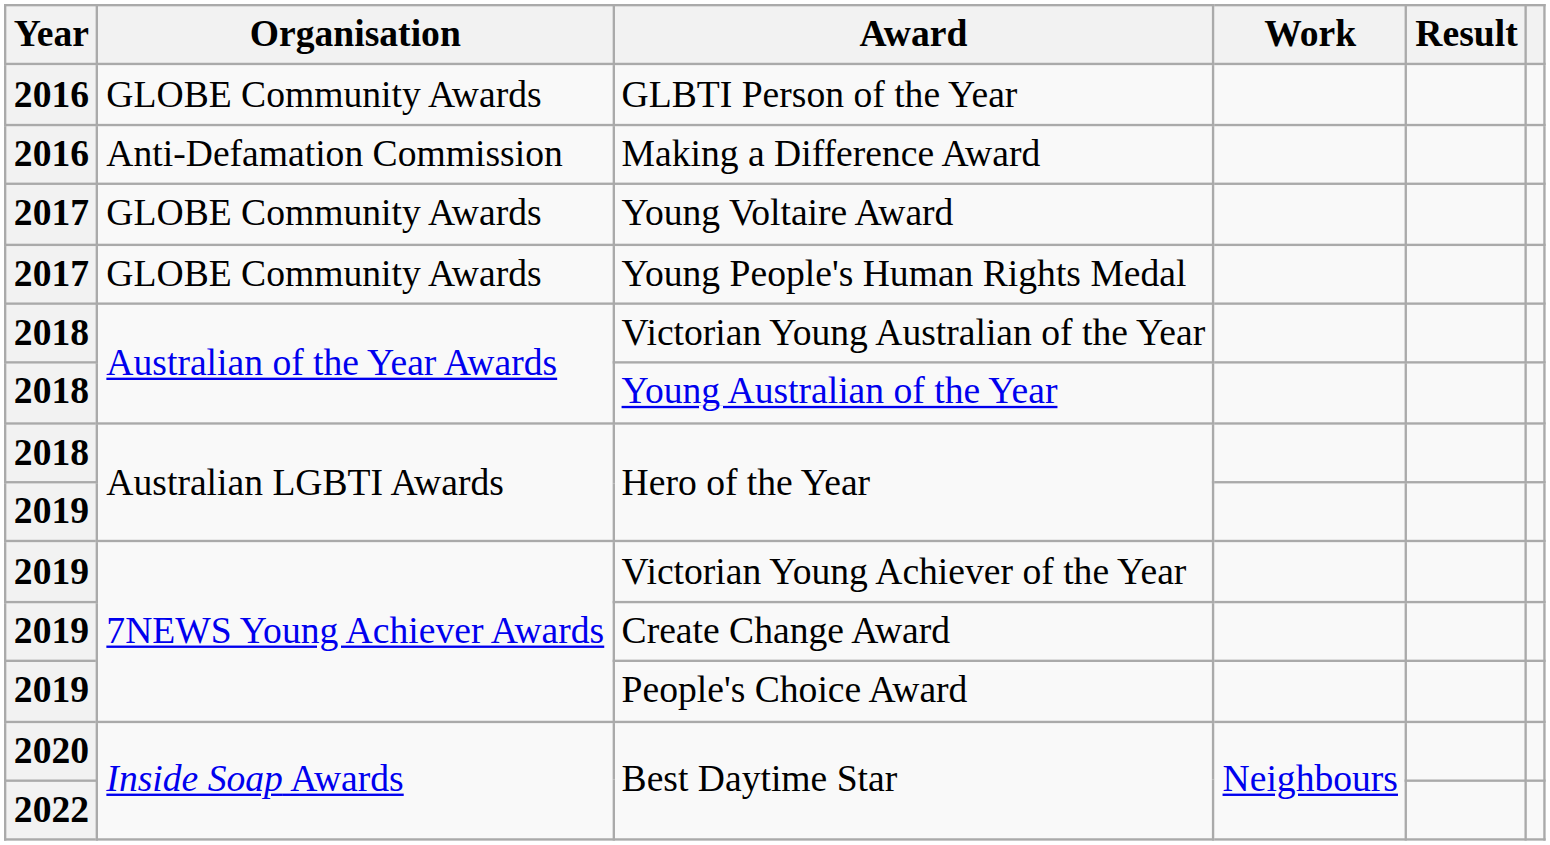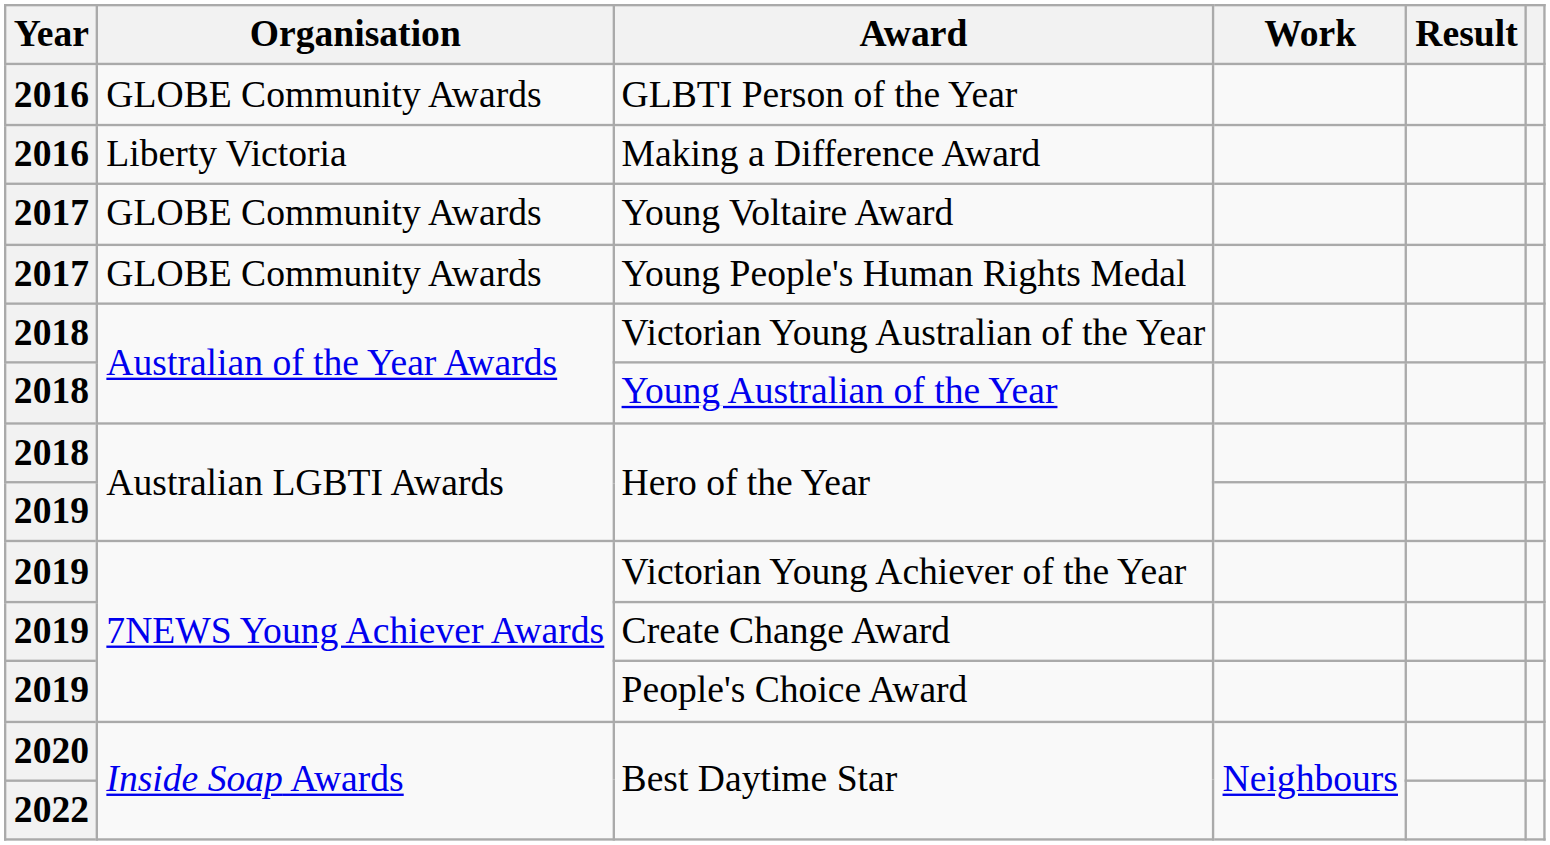Making a Difference Award | Organisation: Anti-Defamation Commission -> Liberty Victoria
